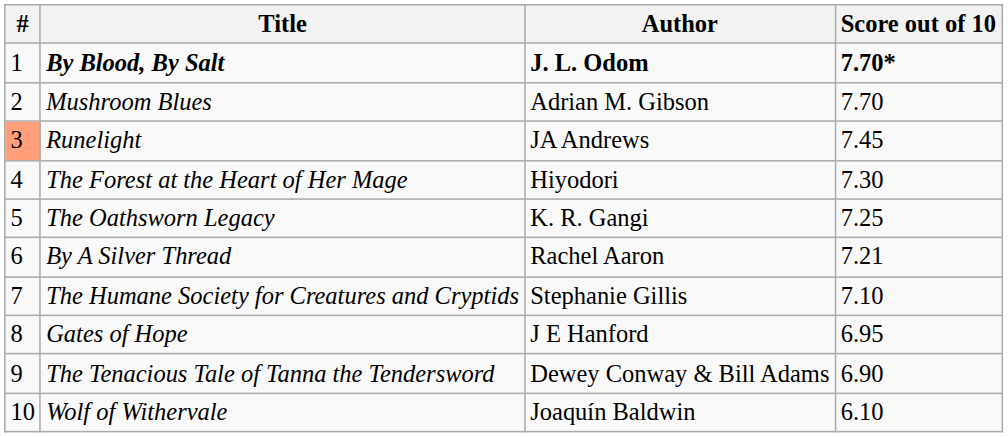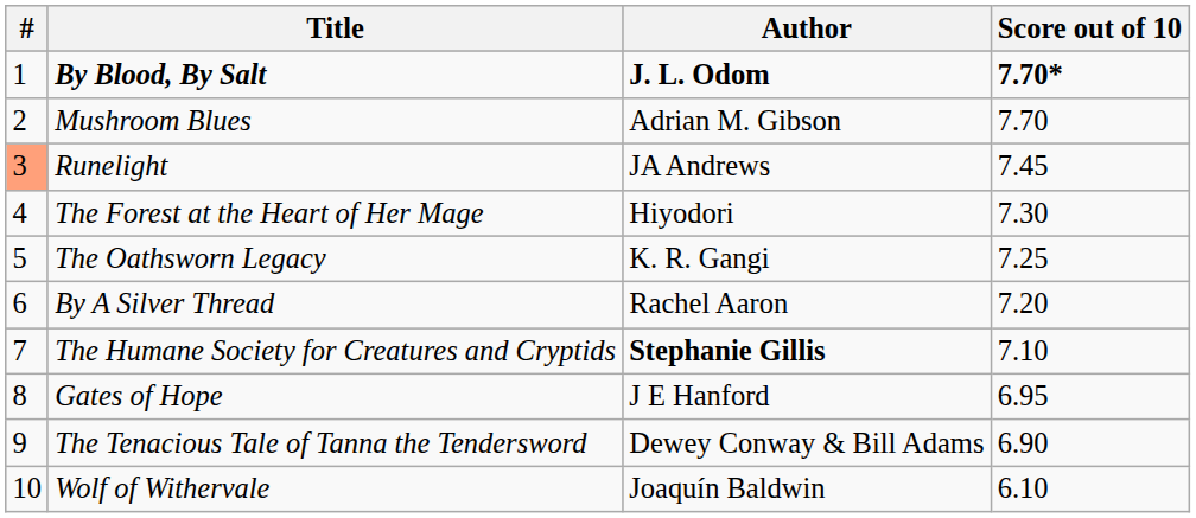By A Silver Thread | Score out of 10: 7.21 -> 7.20
The Humane Society for Creatures and Cryptids | Author: normal -> bold
